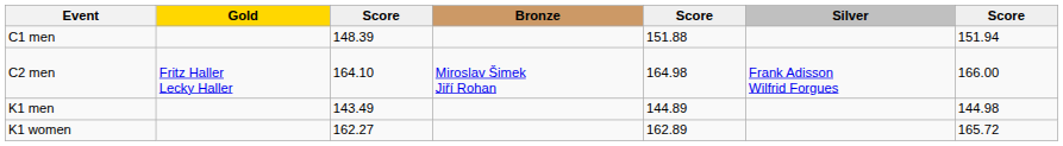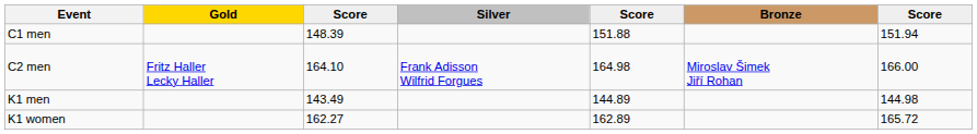columns swapped: Silver <-> Bronze
